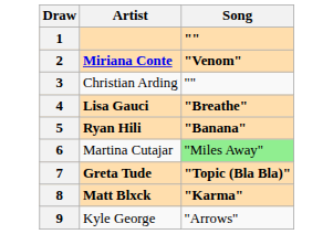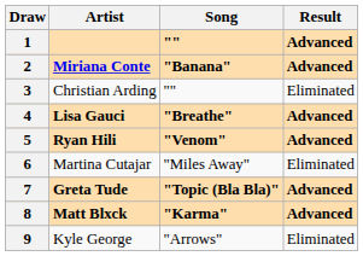+ column: Result | Advanced | Advanced | Eliminated | Advanced | Advanced | Eliminated | Advanced | Advanced | Eliminated
2 | Song: "Venom" -> "Banana"
5 | Song: "Banana" -> "Venom"
6 | Song: lightgreen background -> no background
